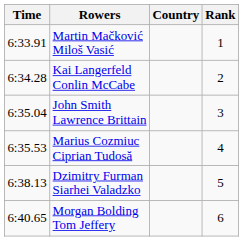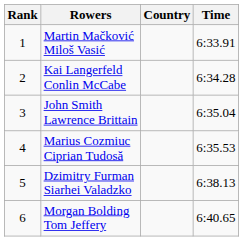columns swapped: Rank <-> Time
